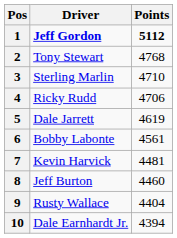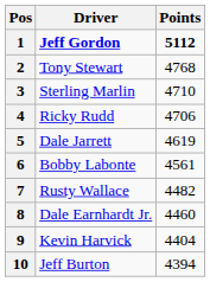7 | Driver: Kevin Harvick -> Rusty Wallace
7 | Points: 4481 -> 4482
8 | Driver: Jeff Burton -> Dale Earnhardt Jr.
9 | Driver: Rusty Wallace -> Kevin Harvick
10 | Driver: Dale Earnhardt Jr. -> Jeff Burton
